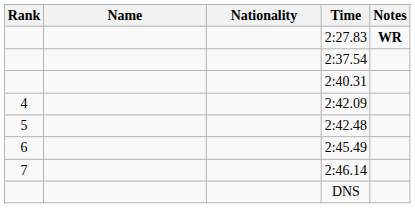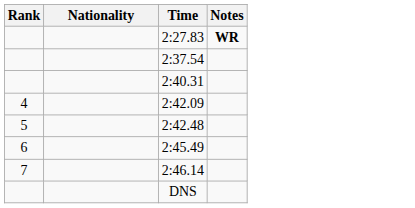- column: Name
